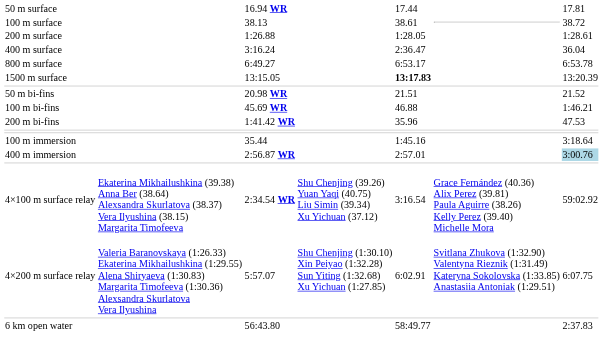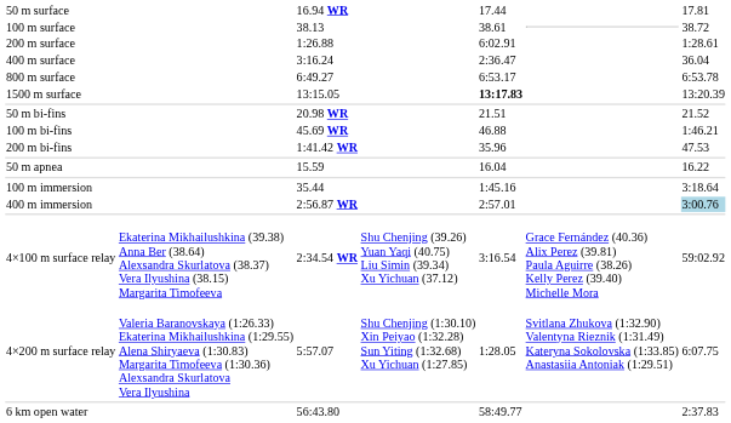200 m surface | column 5: 1:28.05 -> 6:02.91
+ row: 50 m apnea | 15.59 | 16.04 | 16.22
4×200 m surface relay | column 5: 6:02.91 -> 1:28.05
